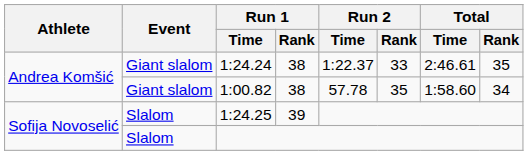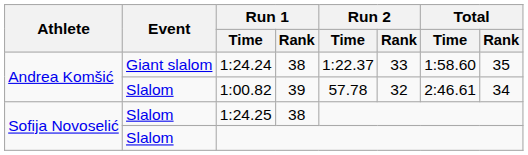1:24.24 | Total / Time: 2:46.61 -> 1:58.60
1:00.82 | Event: Giant slalom -> Slalom
1:00.82 | Run 1 / Rank: 38 -> 39
1:00.82 | Run 2 / Rank: 35 -> 32
1:00.82 | Total / Time: 1:58.60 -> 2:46.61
1:24.25 | Run 1 / Rank: 39 -> 38
